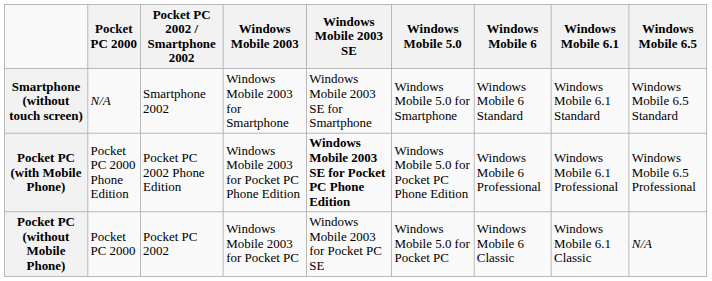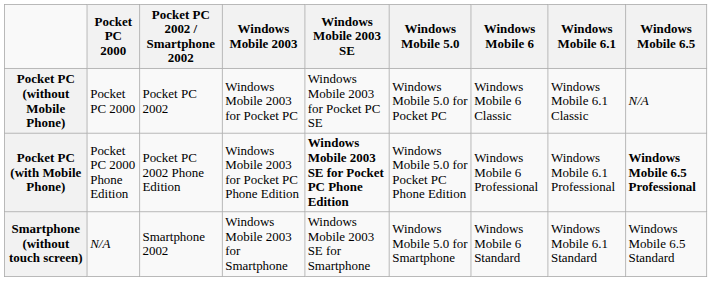rows swapped: Pocket PC (without Mobile Phone) <-> Smartphone (without touch screen)
Pocket PC (with Mobile Phone) | Windows Mobile 6.5: normal -> bold
